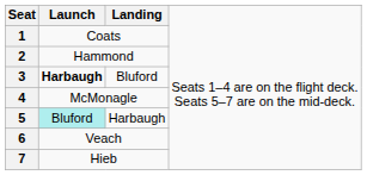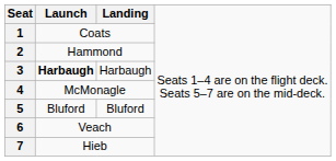3 | column 3: Bluford -> Harbaugh
5 | column 2: paleturquoise background -> no background
5 | column 3: Harbaugh -> Bluford
